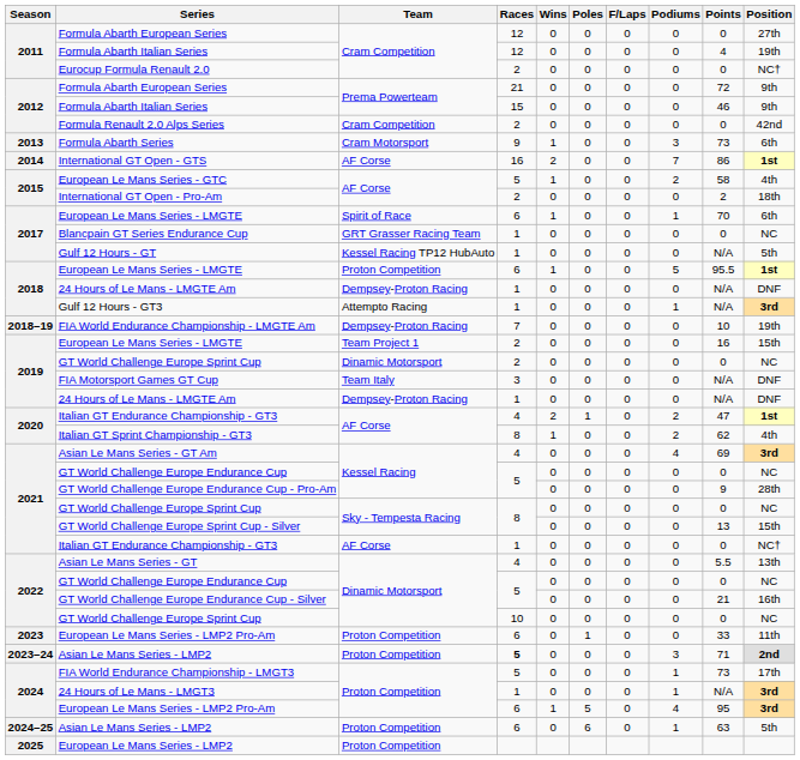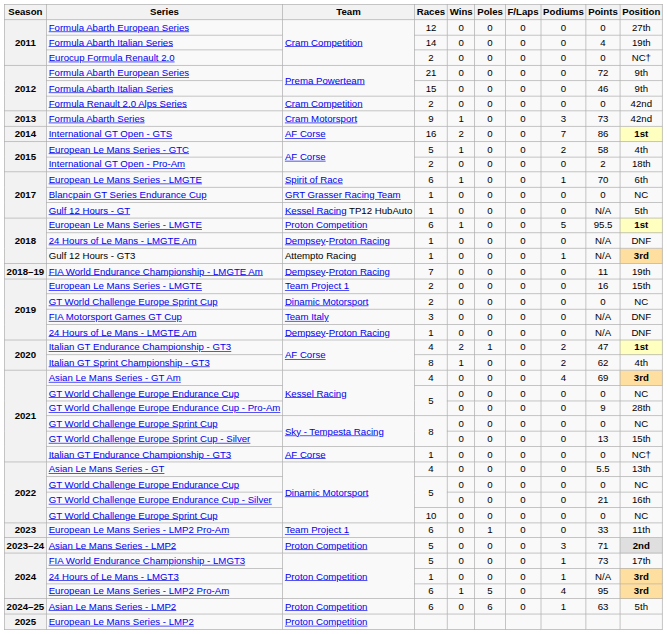2011 / Formula Abarth Italian Series | Races: 12 -> 14
Formula Abarth Series | Position: 6th -> 42nd
FIA World Endurance Championship - LMGTE Am | Points: 10 -> 11
2023 / European Le Mans Series - LMP2 Pro-Am | Team: Proton Competition -> Team Project 1
2023–24 / Asian Le Mans Series - LMP2 | Races: bold -> normal
